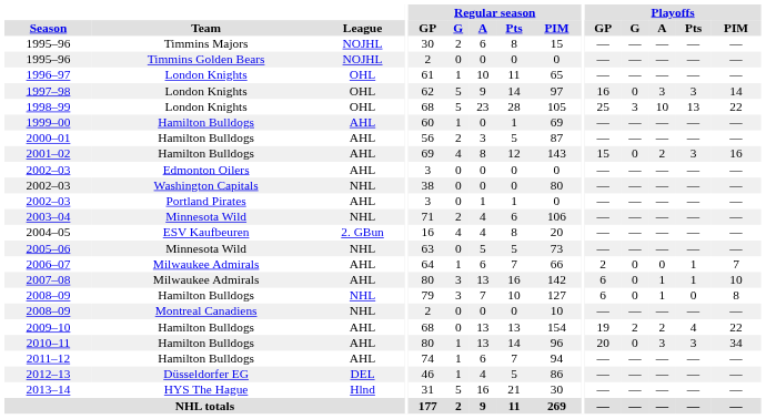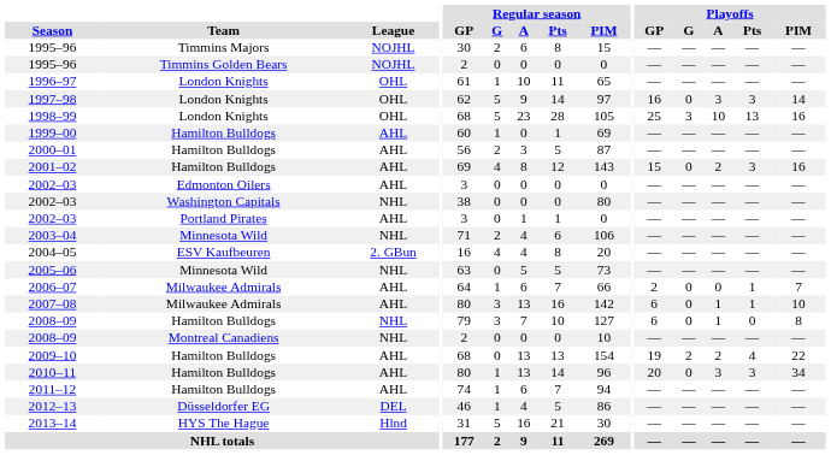1998–99 | Playoffs / PIM: 22 -> 16
